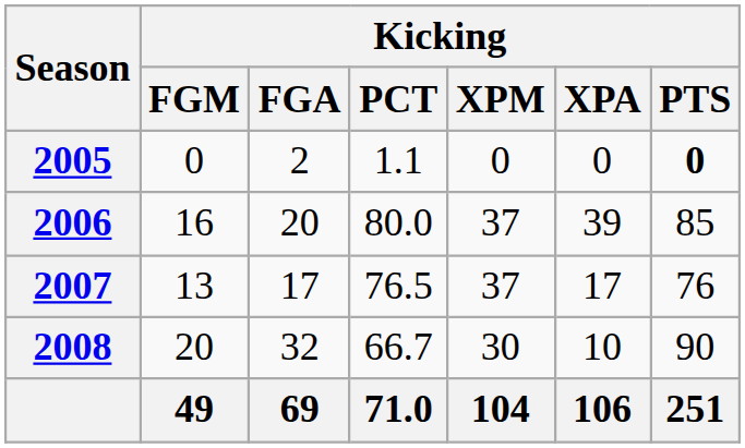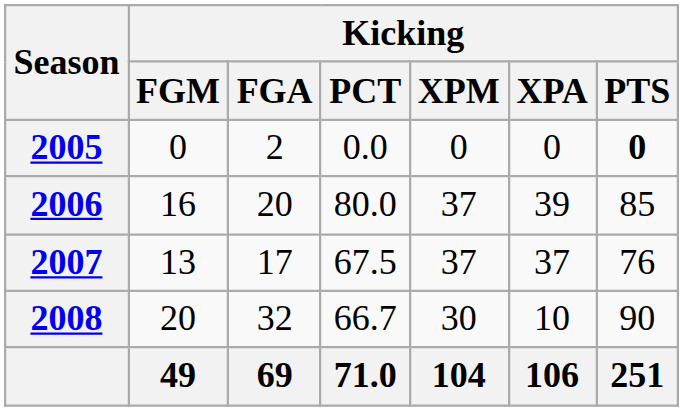2005 | Kicking / PCT: 1.1 -> 0.0
2007 | Kicking / PCT: 76.5 -> 67.5
2007 | Kicking / XPA: 17 -> 37
